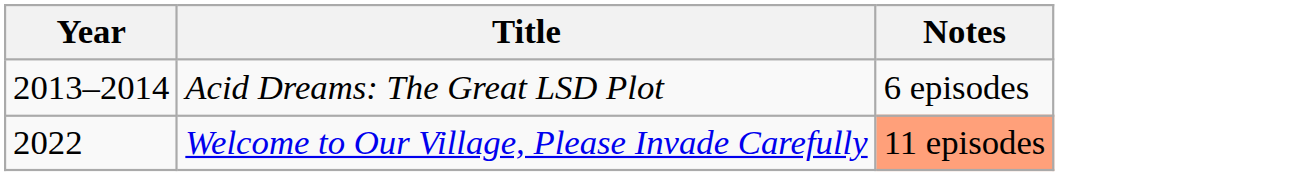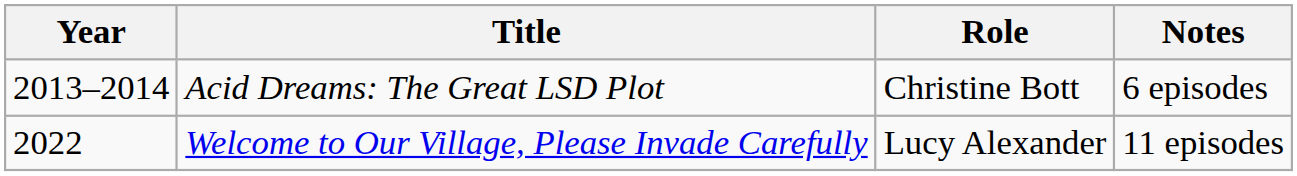+ column: Role | Christine Bott | Lucy Alexander
Welcome to Our Village, Please Invade Carefully | Notes: lightsalmon background -> no background
